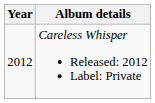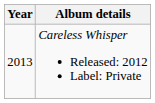Careless Whisper Released: 2012 Label: Private | Year: 2012 -> 2013
